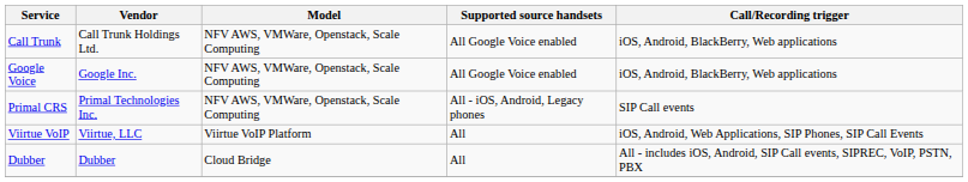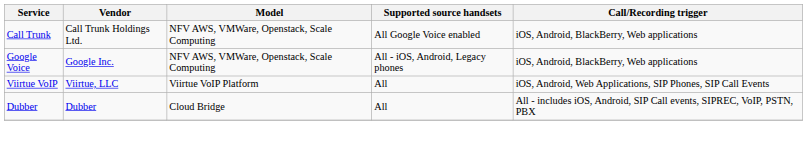Google Voice | Supported source handsets: All Google Voice enabled -> All - iOS, Android, Legacy phones
- row: Primal CRS | Primal Technologies Inc. | NFV AWS, VMWare, Openstack, Scale Computing | All - iOS, Android, Legacy phones | SIP Call events
